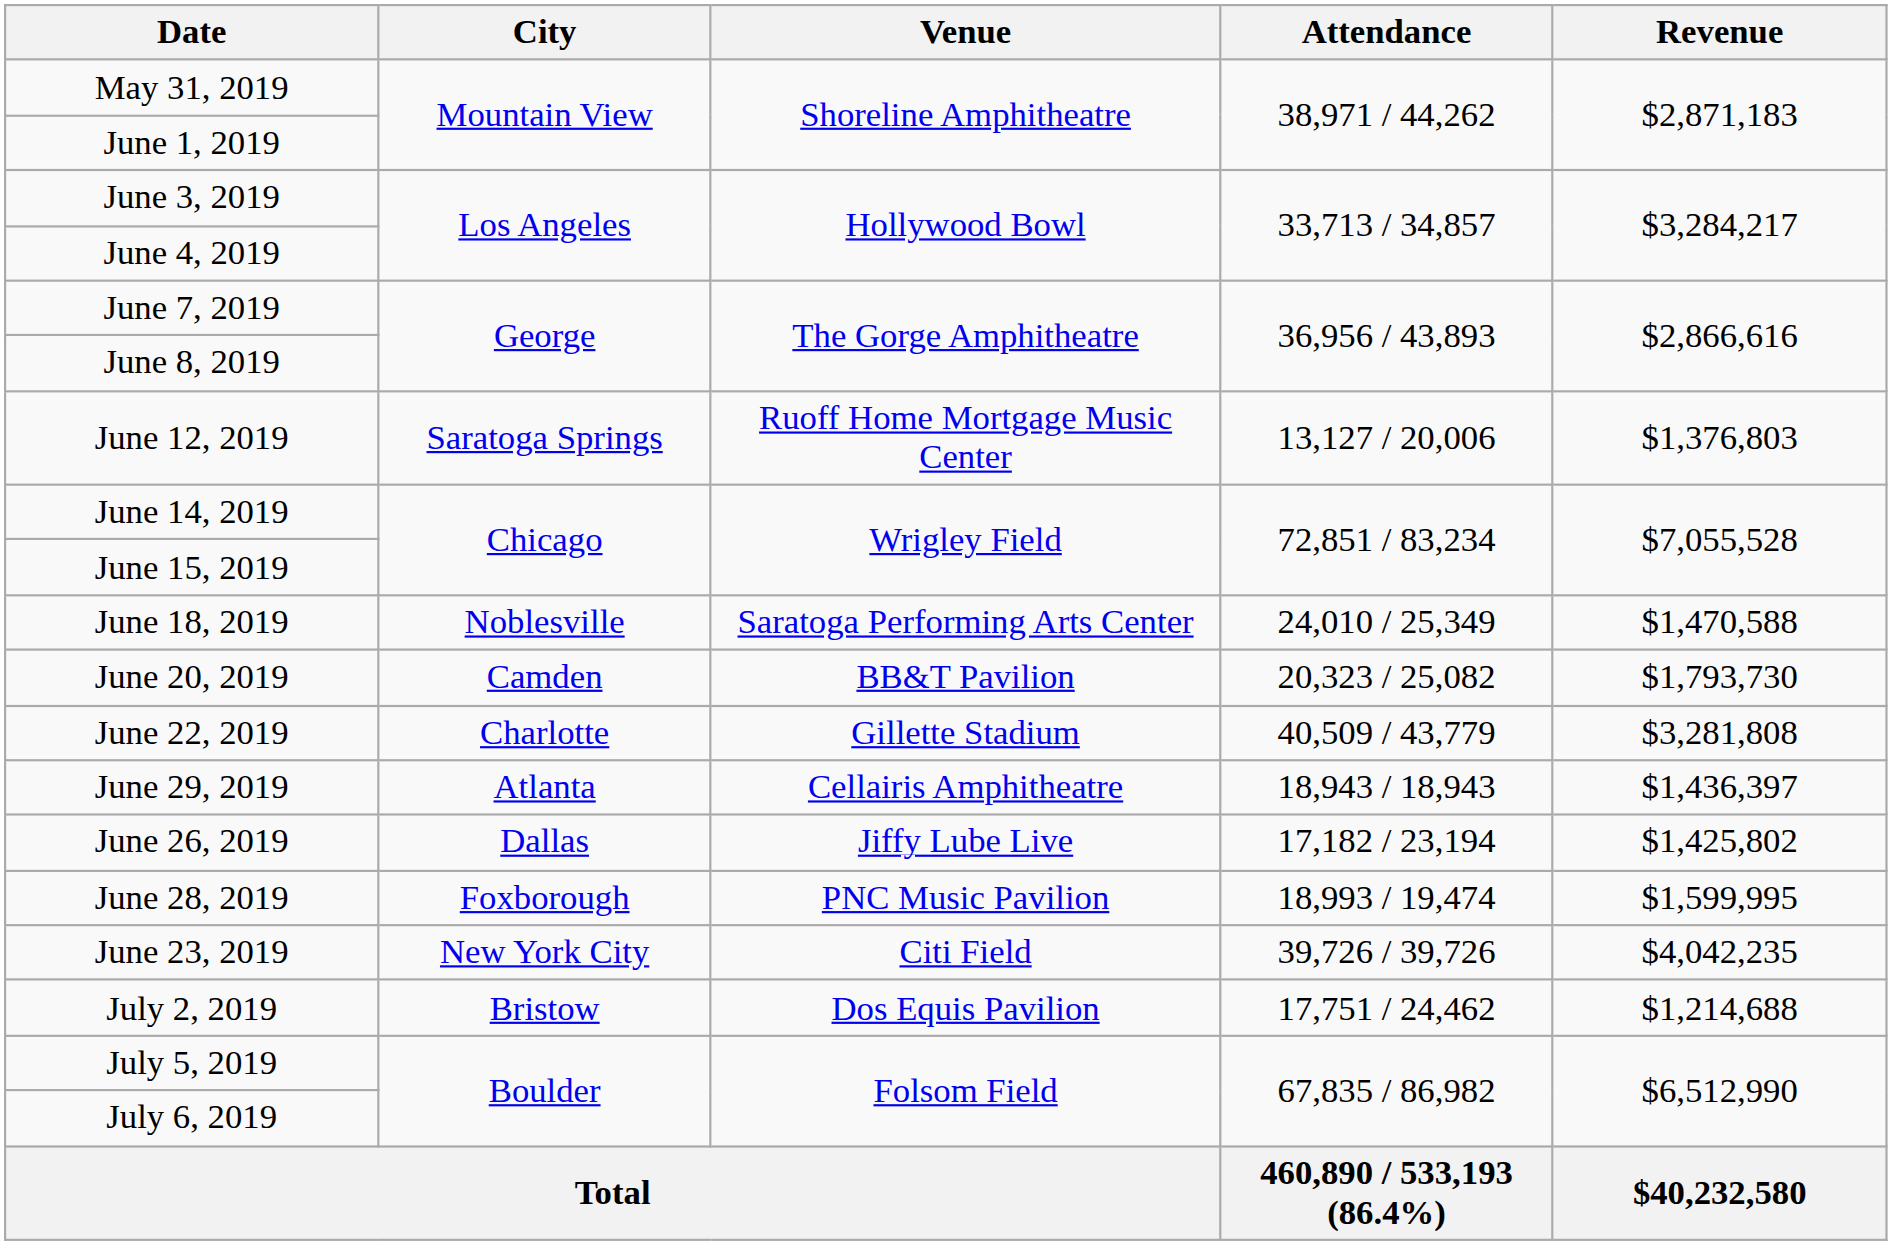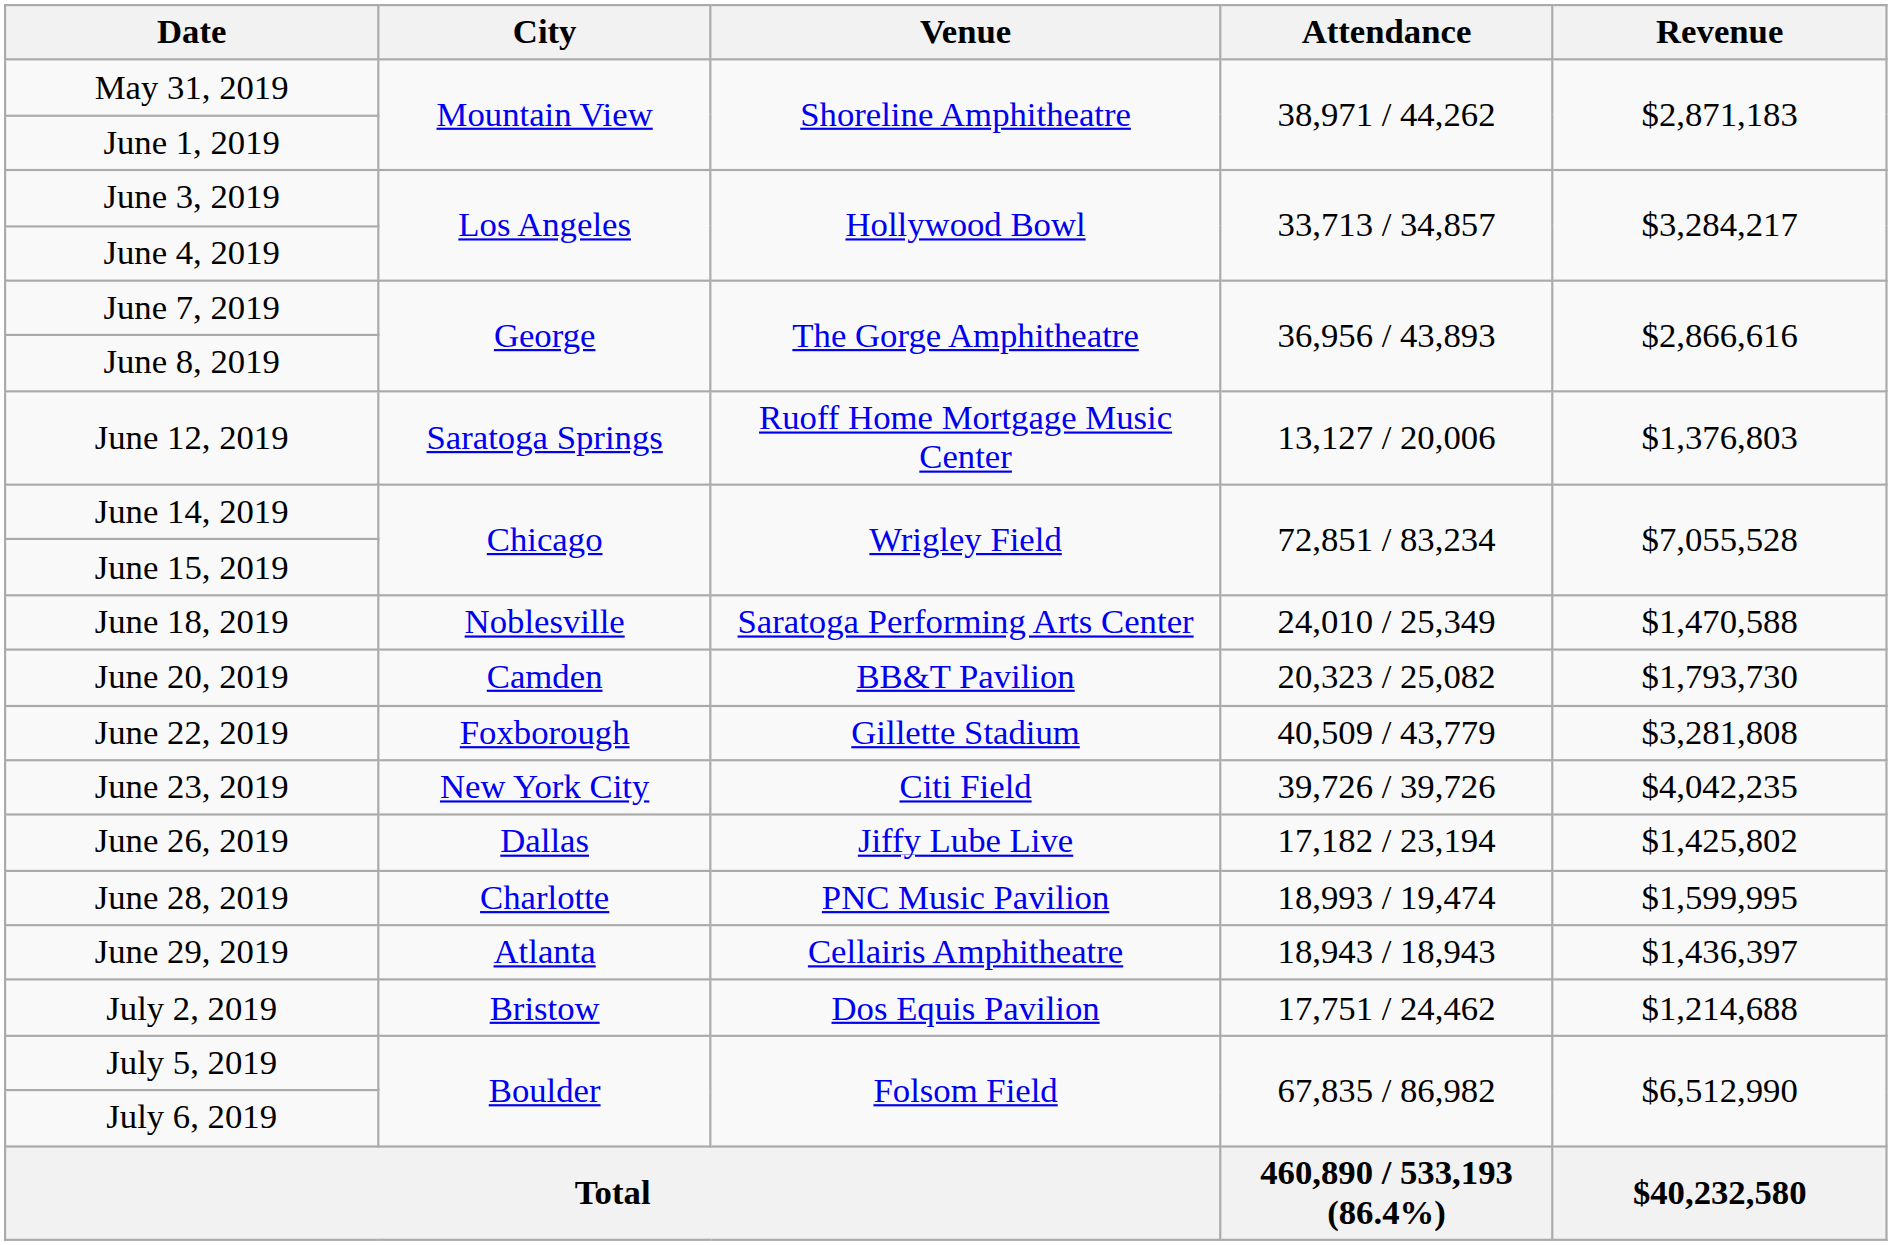June 22, 2019 | City: Charlotte -> Foxborough
rows swapped: June 23, 2019 <-> June 29, 2019
June 28, 2019 | City: Foxborough -> Charlotte
